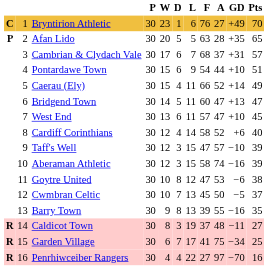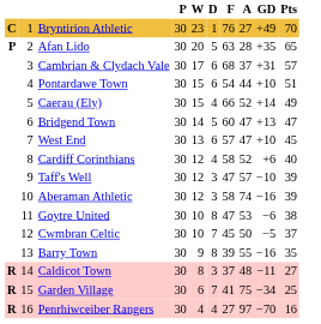- column: L | 6 | 5 | 7 | 9 | 11 | 11 | 11 | 14 | 15 | 15 | 12 | 13 | 13 | 19 | 17 | 22
